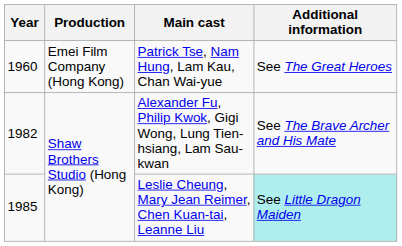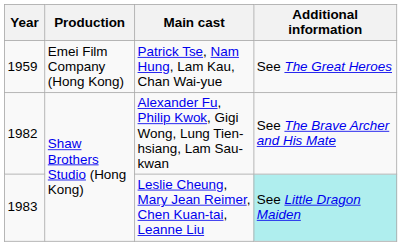Patrick Tse, Nam Hung, Lam Kau, Chan Wai-yue | Year: 1960 -> 1959
Leslie Cheung, Mary Jean Reimer, Chen Kuan-tai, Leanne Liu | Year: 1985 -> 1983
